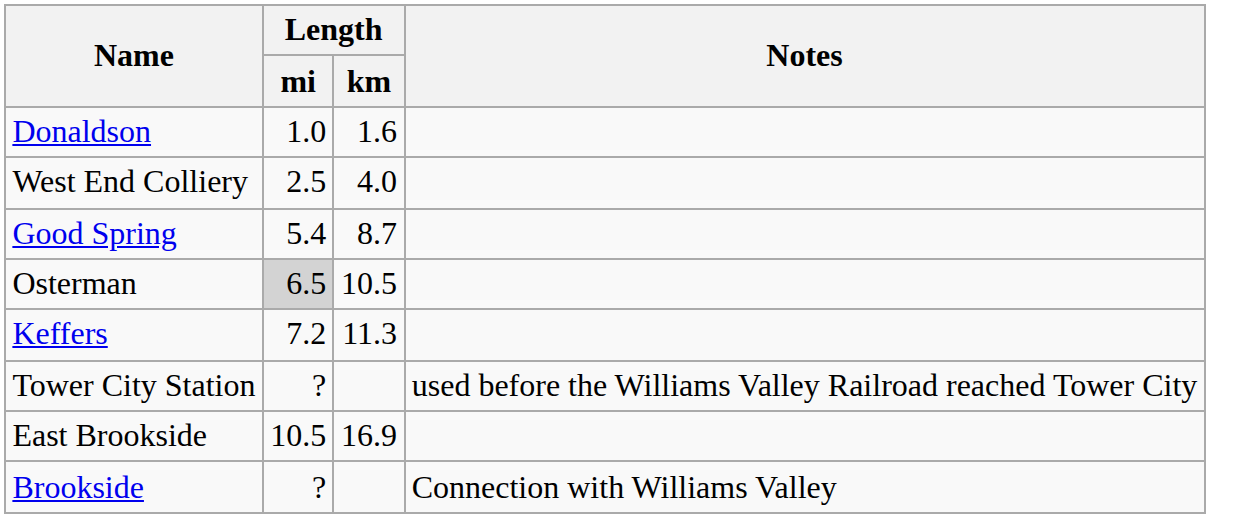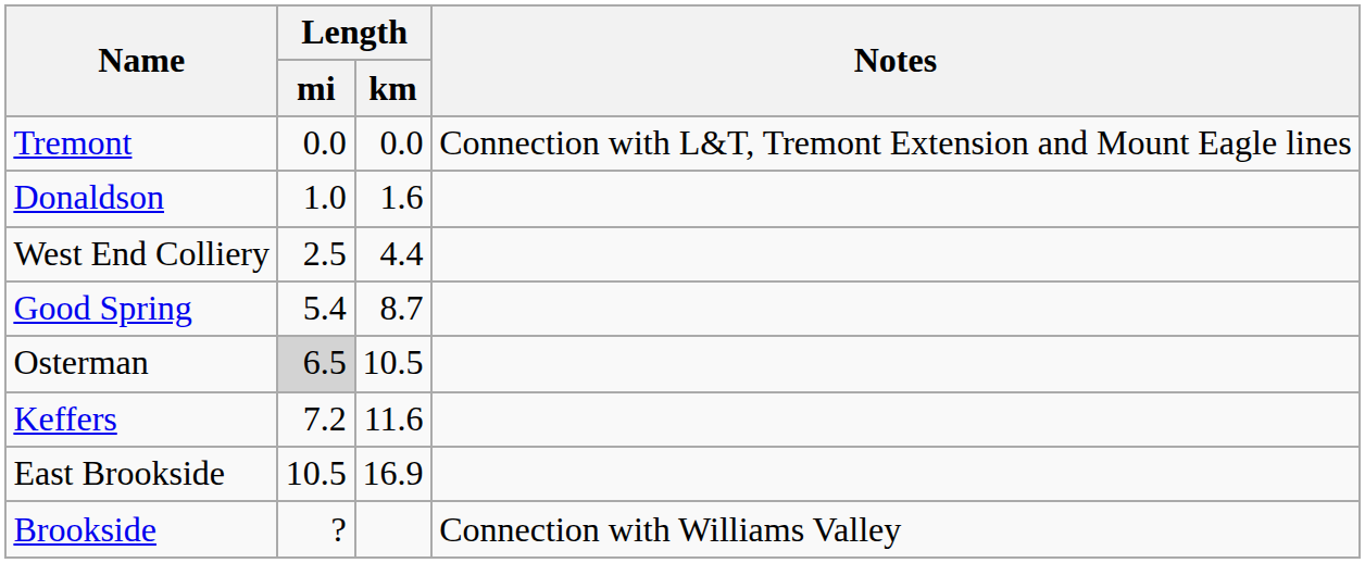+ row: Tremont | 0.0 | 0.0 | Connection with L&T, Tremont Extension and Mount Eagle lines
West End Colliery | Length / km: 4.0 -> 4.4
Keffers | Length / km: 11.3 -> 11.6
- row: Tower City Station | ? | used before the Williams Valley Railroad reached Tower City
